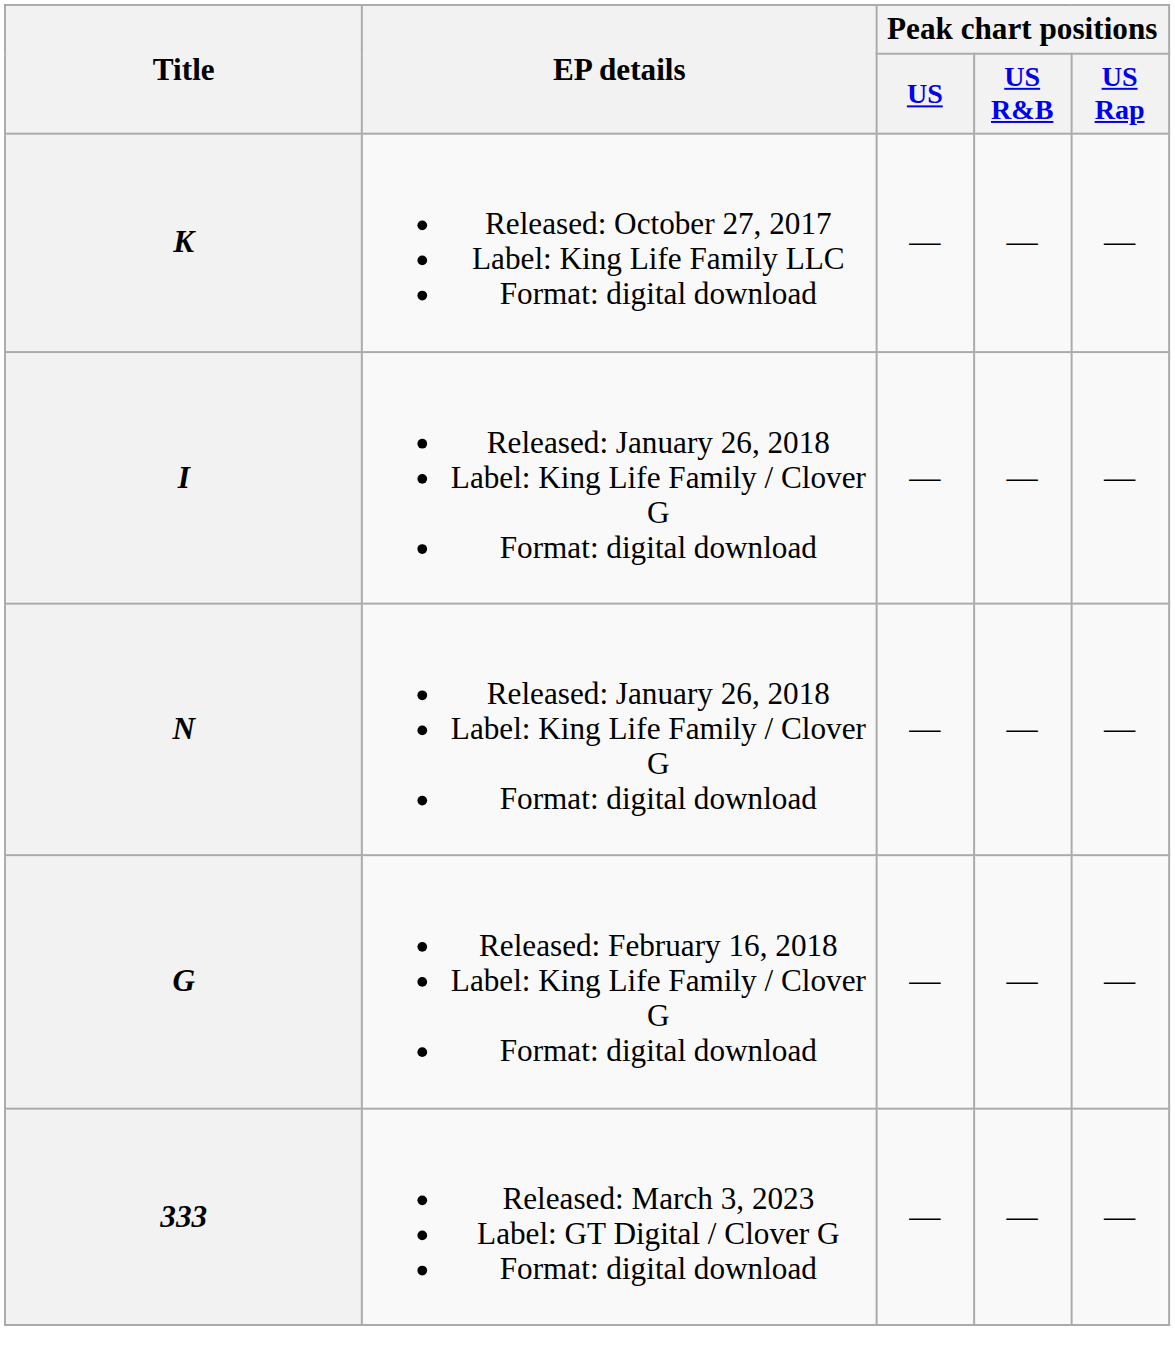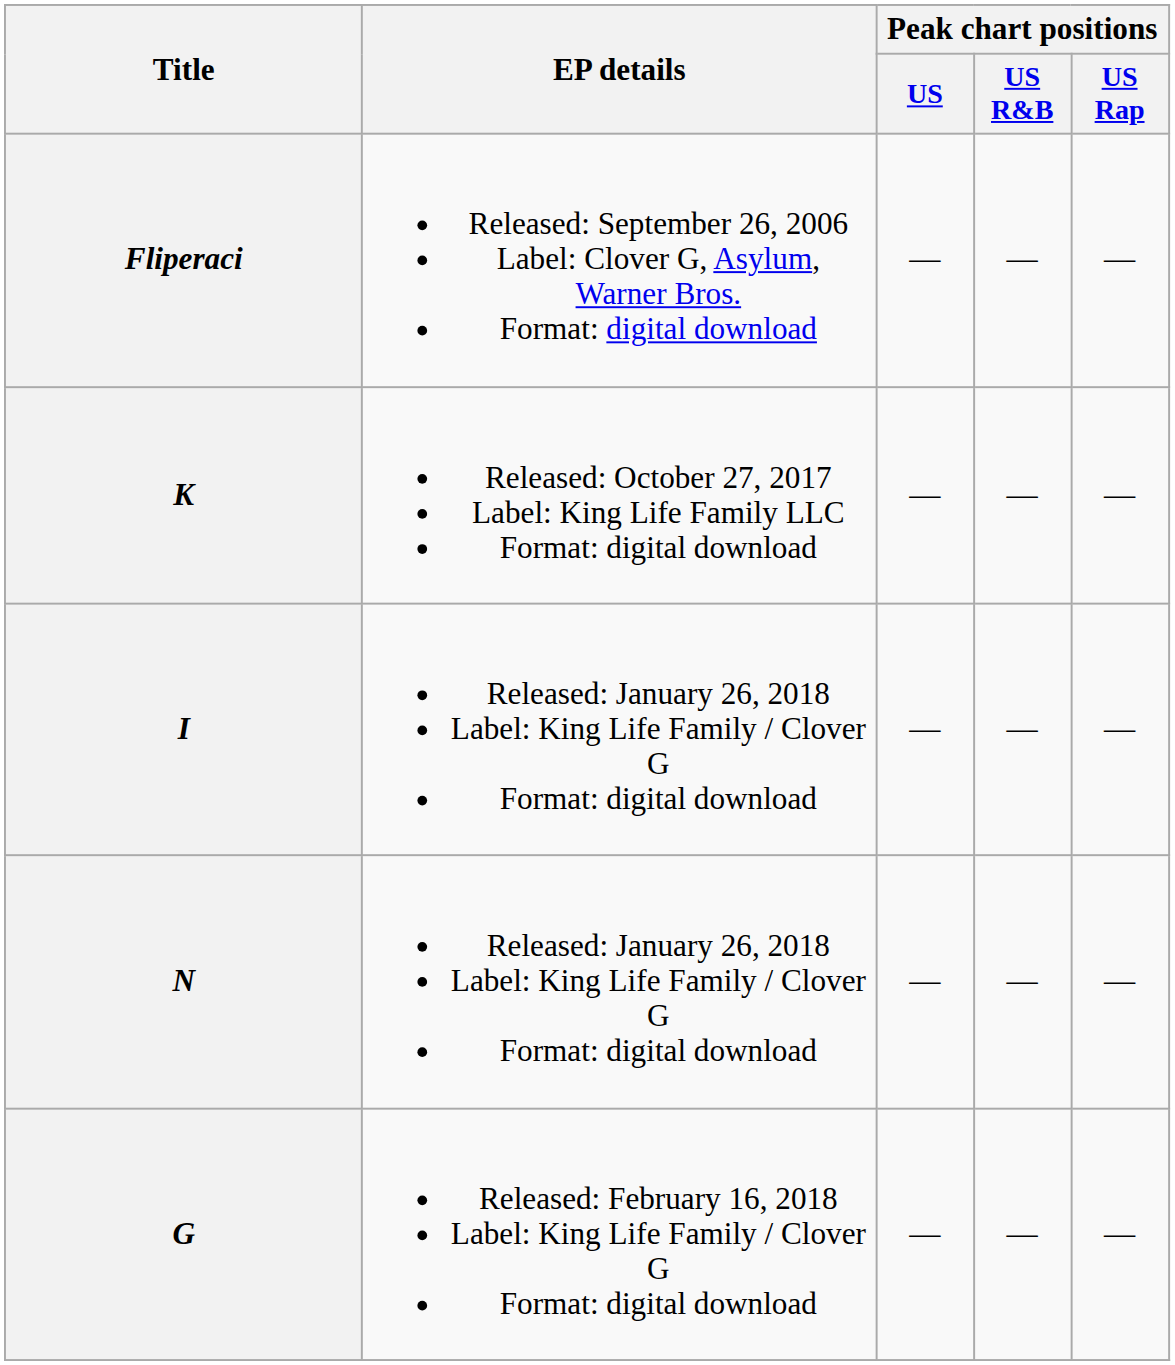+ row: Fliperaci | Released: September 26, 2006 Label: Clover G, Asylum, Warner Bros. Format: digital download | — | — | —
- row: 333 | Released: March 3, 2023 Label: GT Digital / Clover G Format: digital download | — | — | —
